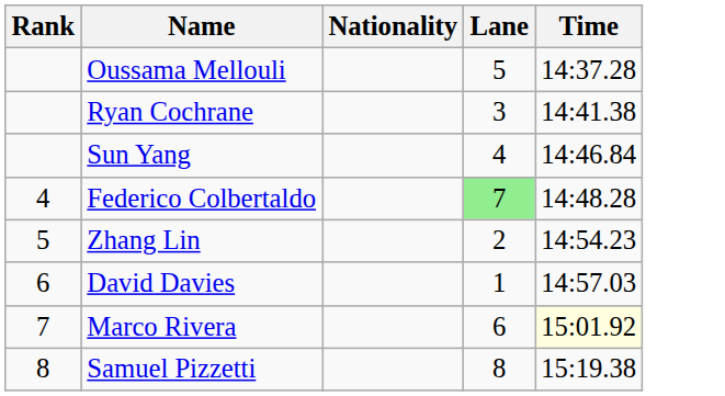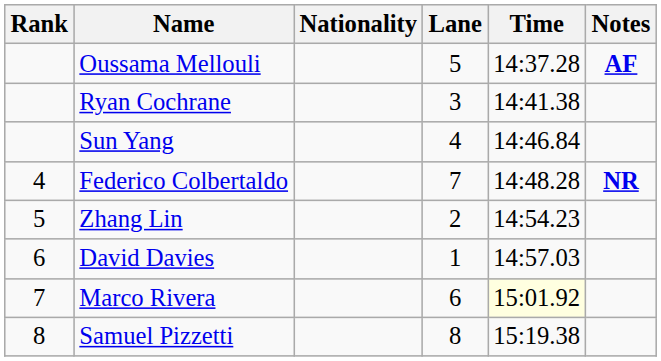+ column: Notes | AF | NR
Federico Colbertaldo | Lane: lightgreen background -> no background
